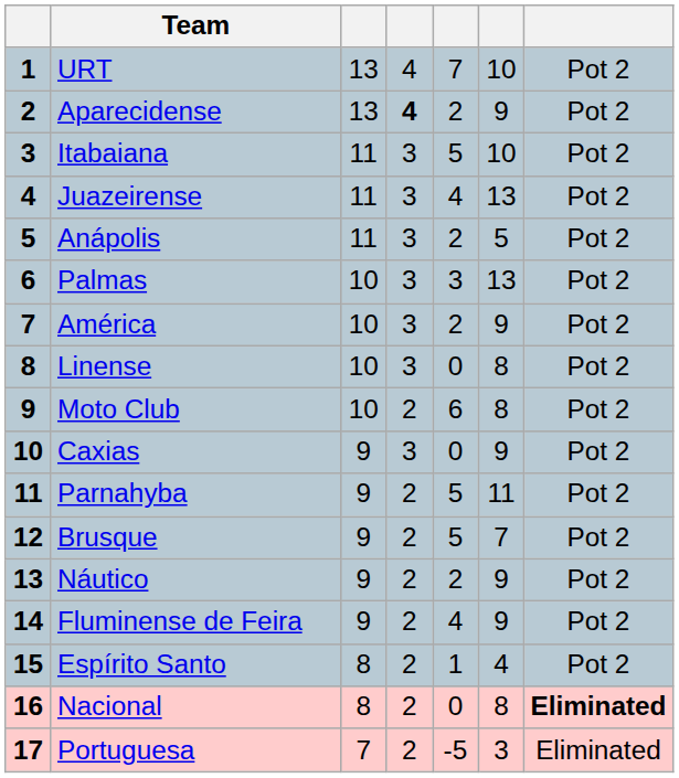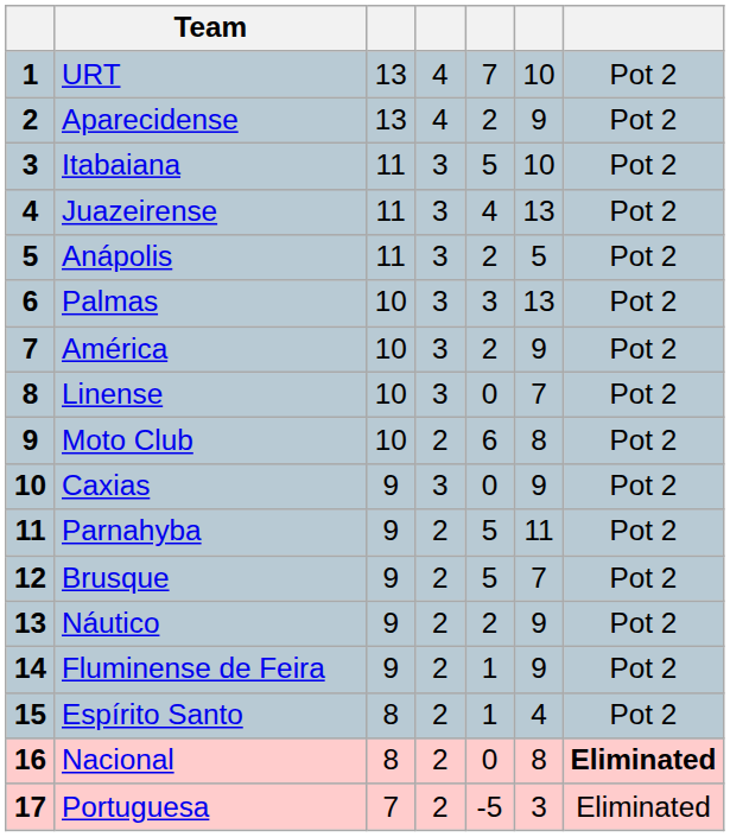Aparecidense | column 4: bold -> normal
Linense | column 6: 8 -> 7
Fluminense de Feira | column 5: 4 -> 1
